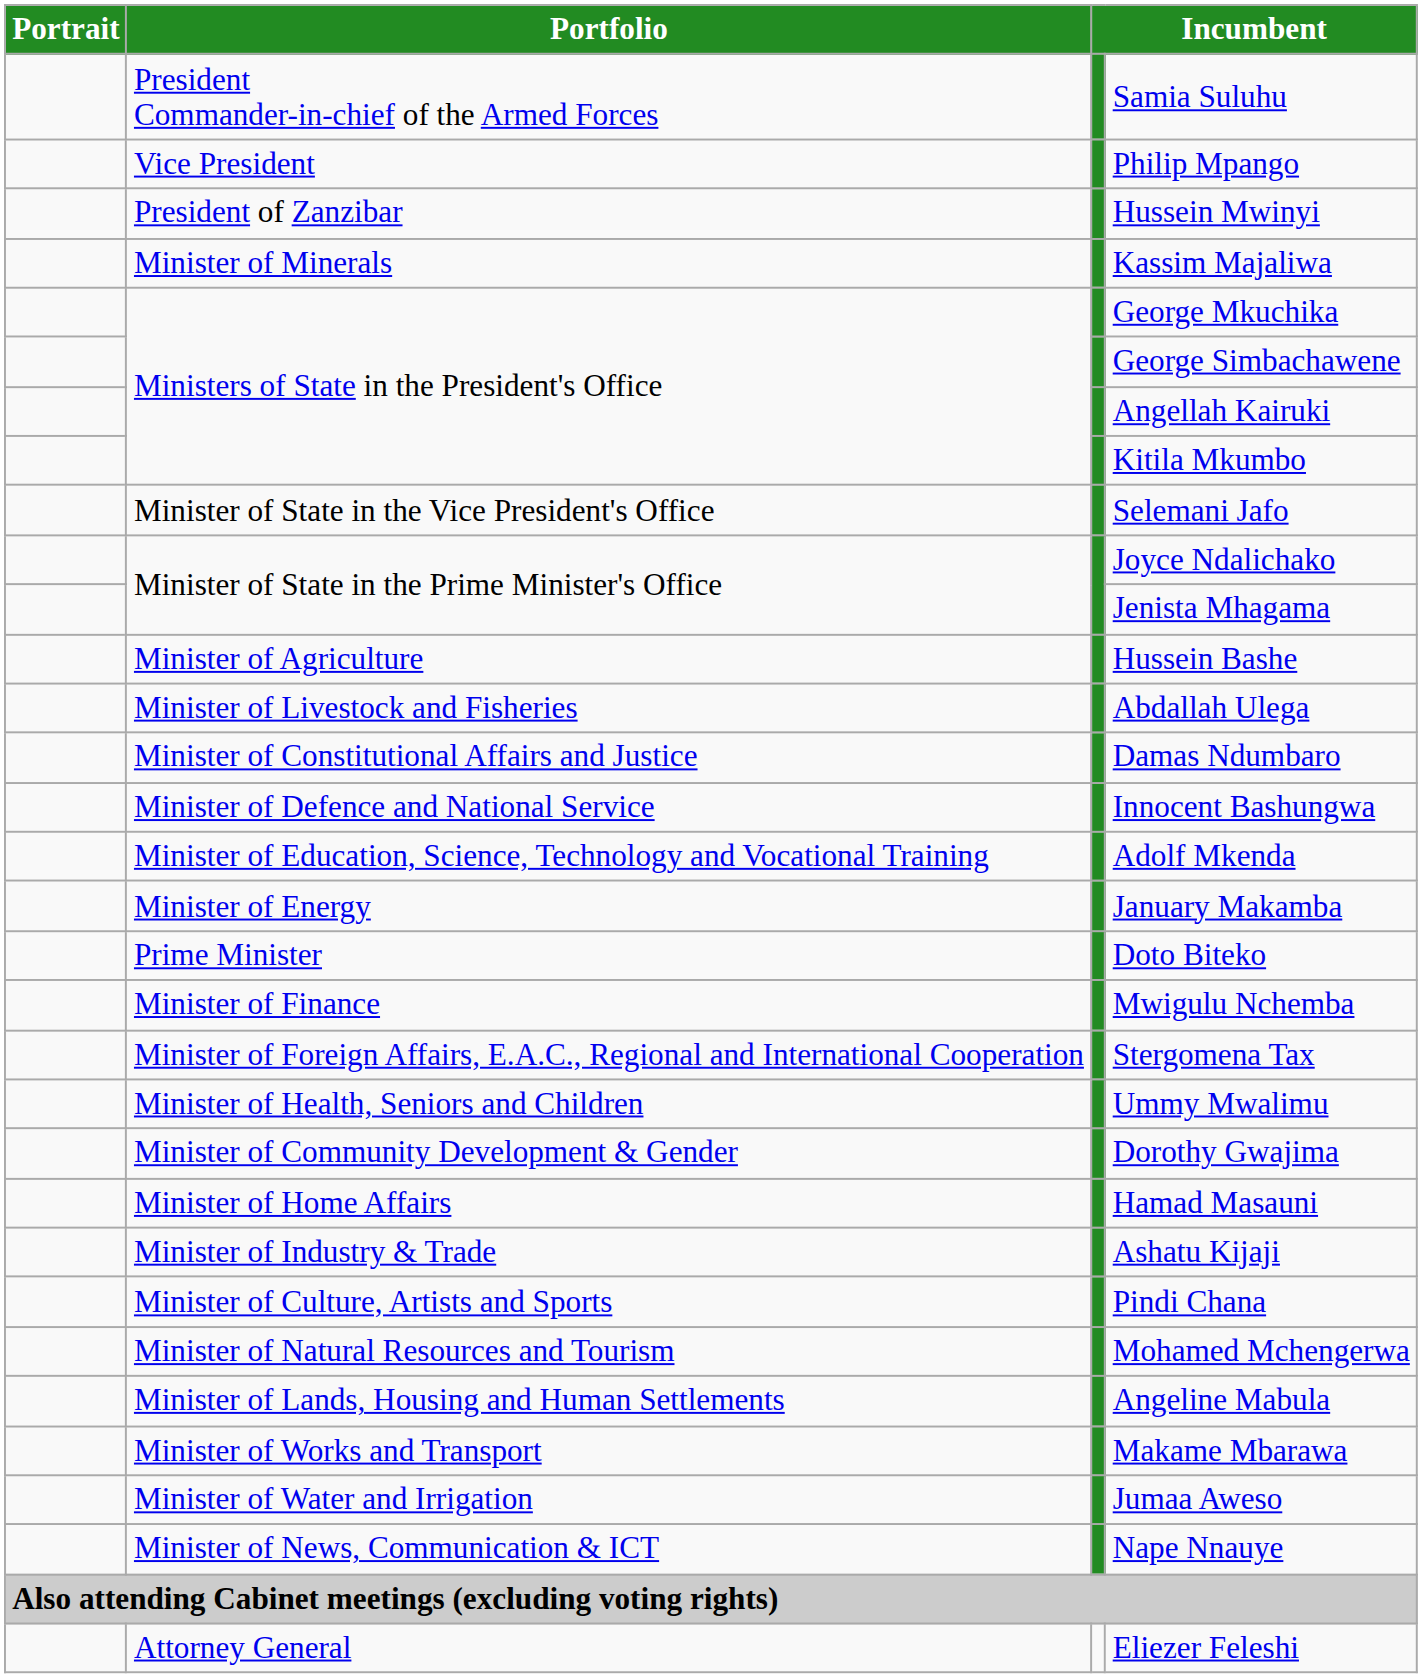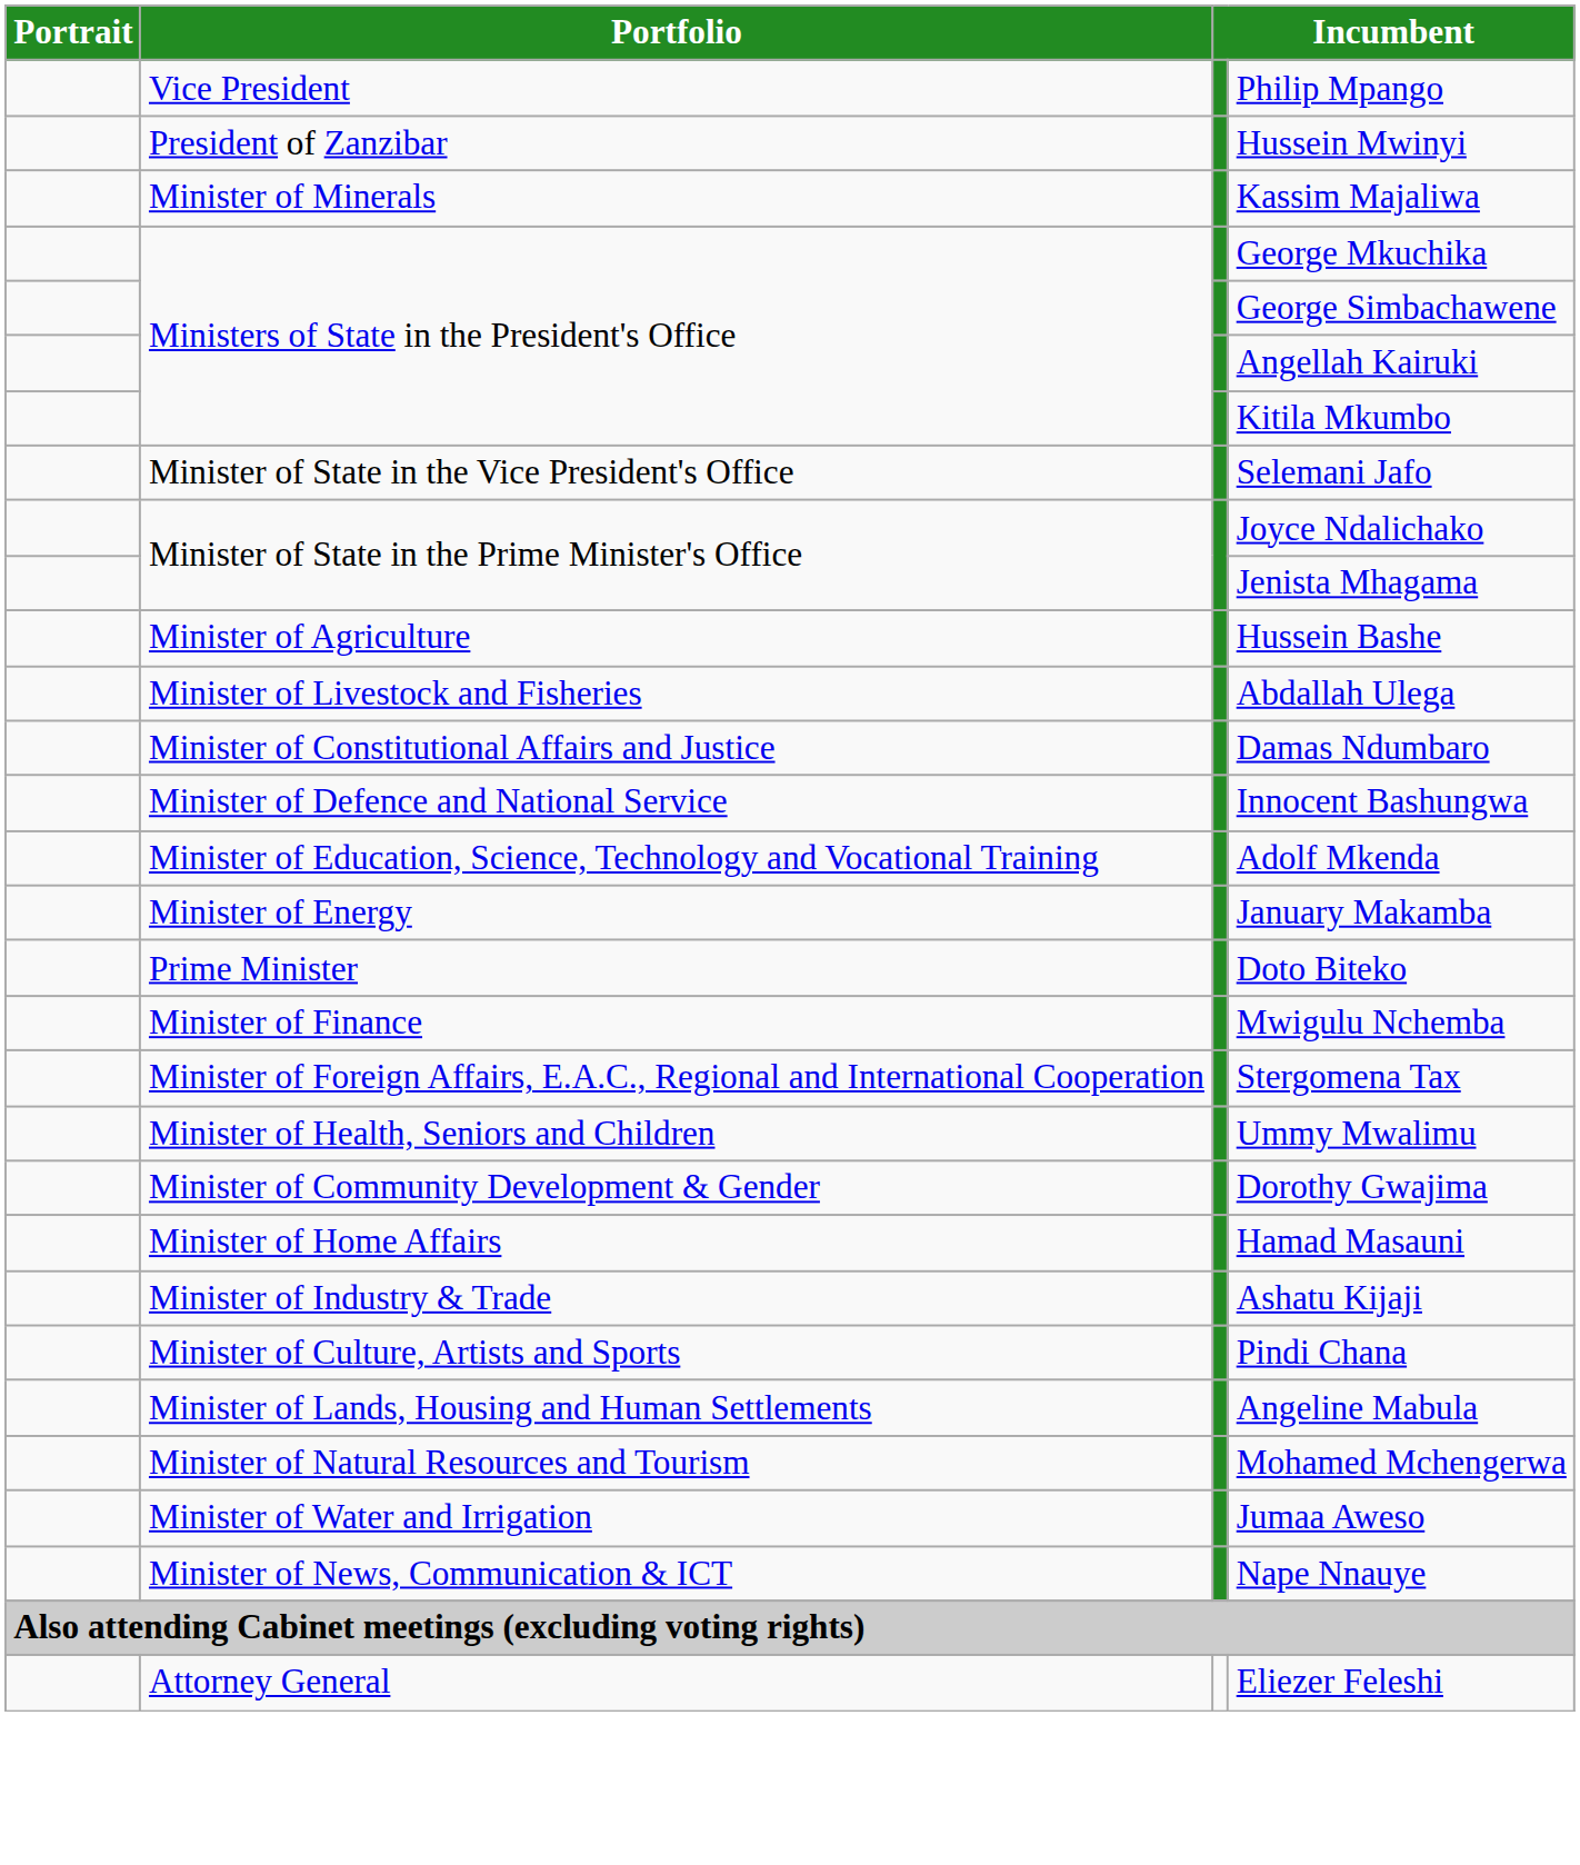- row: President Commander-in-chief of the Armed Forces | Samia Suluhu
rows swapped: Angeline Mabula <-> Mohamed Mchengerwa
- row: Minister of Works and Transport | Makame Mbarawa
